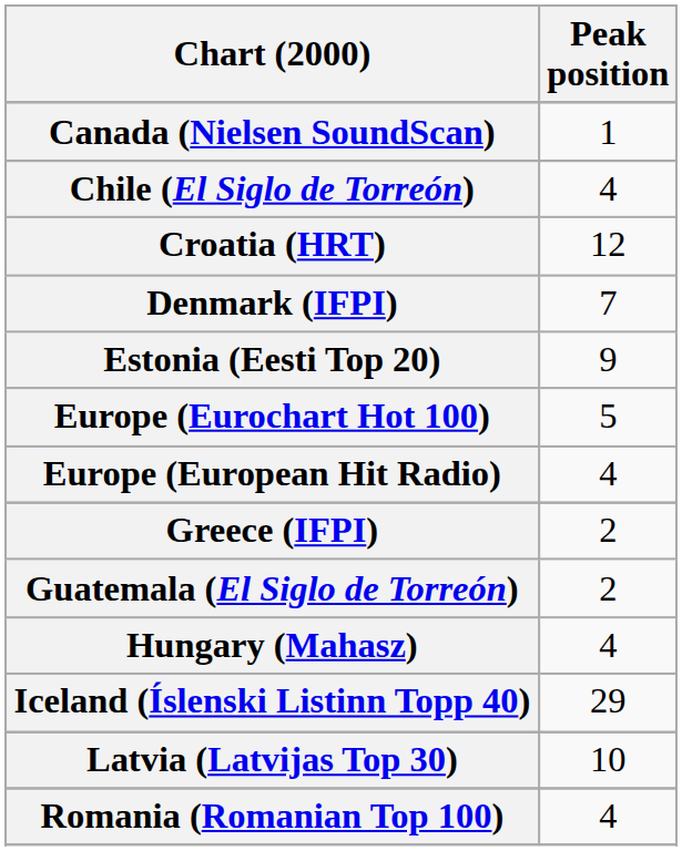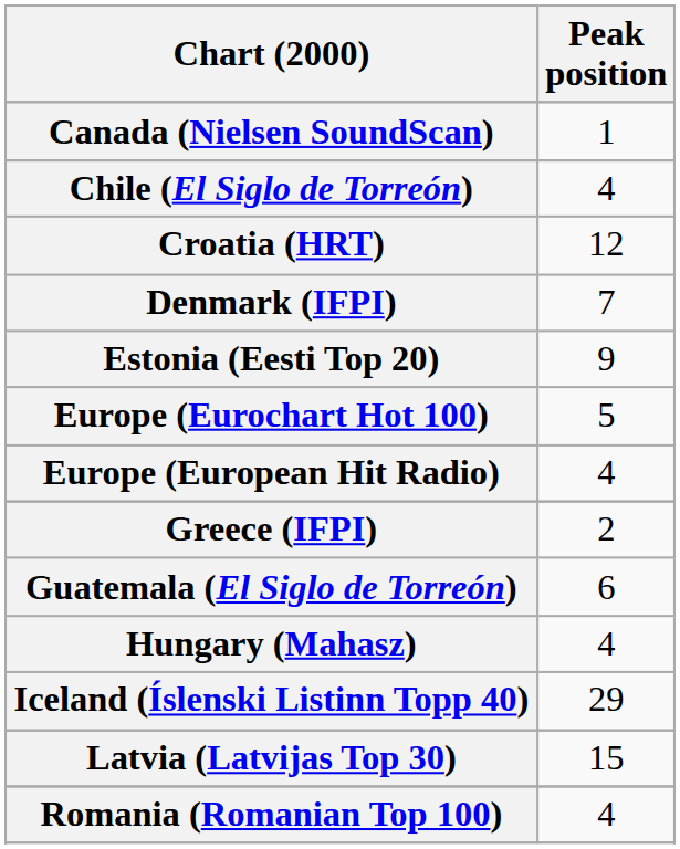Guatemala (El Siglo de Torreón) | Peak position: 2 -> 6
Latvia (Latvijas Top 30) | Peak position: 10 -> 15
